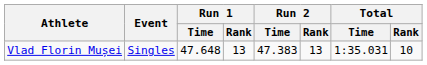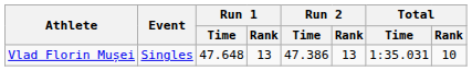Vlad Florin Mușei | Run 2 / Time: 47.383 -> 47.386
